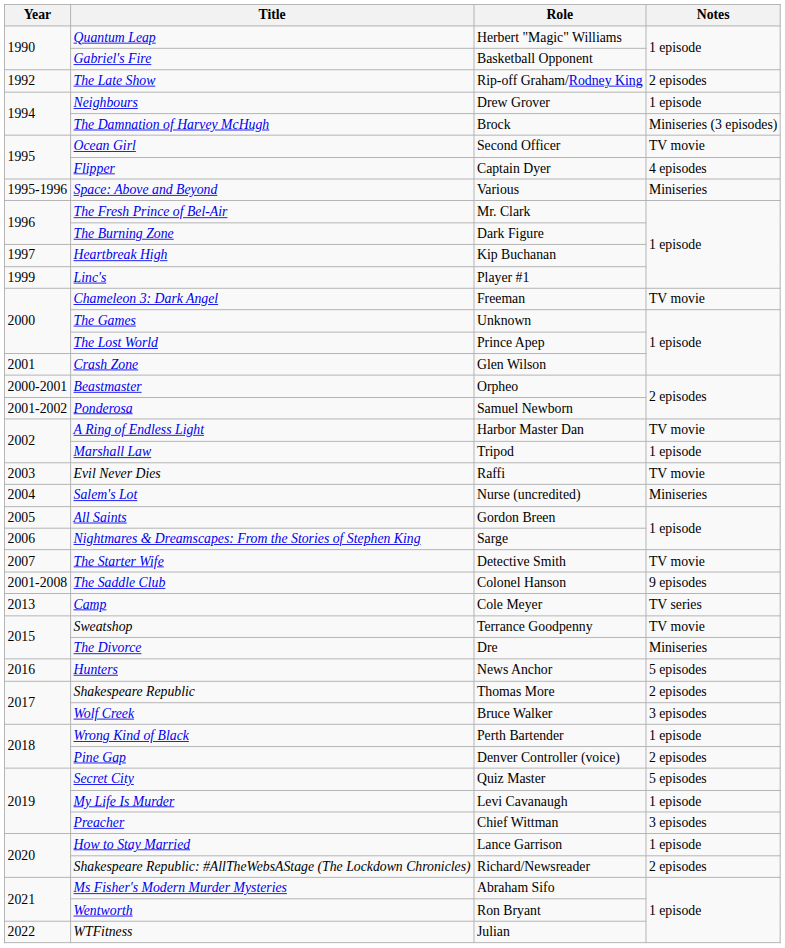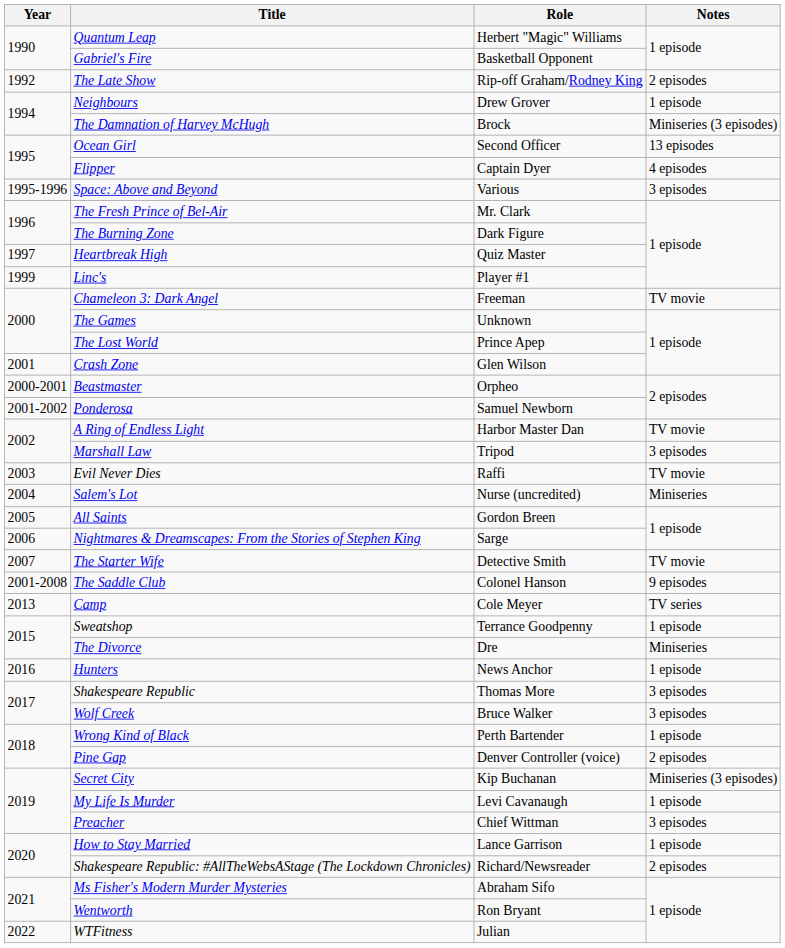Ocean Girl | Notes: TV movie -> 13 episodes
Space: Above and Beyond | Notes: Miniseries -> 3 episodes
Heartbreak High | Role: Kip Buchanan -> Quiz Master
Marshall Law | Notes: 1 episode -> 3 episodes
Sweatshop | Notes: TV movie -> 1 episode
Hunters | Notes: 5 episodes -> 1 episode
Shakespeare Republic | Notes: 2 episodes -> 3 episodes
Secret City | Role: Quiz Master -> Kip Buchanan
Secret City | Notes: 5 episodes -> Miniseries (3 episodes)
